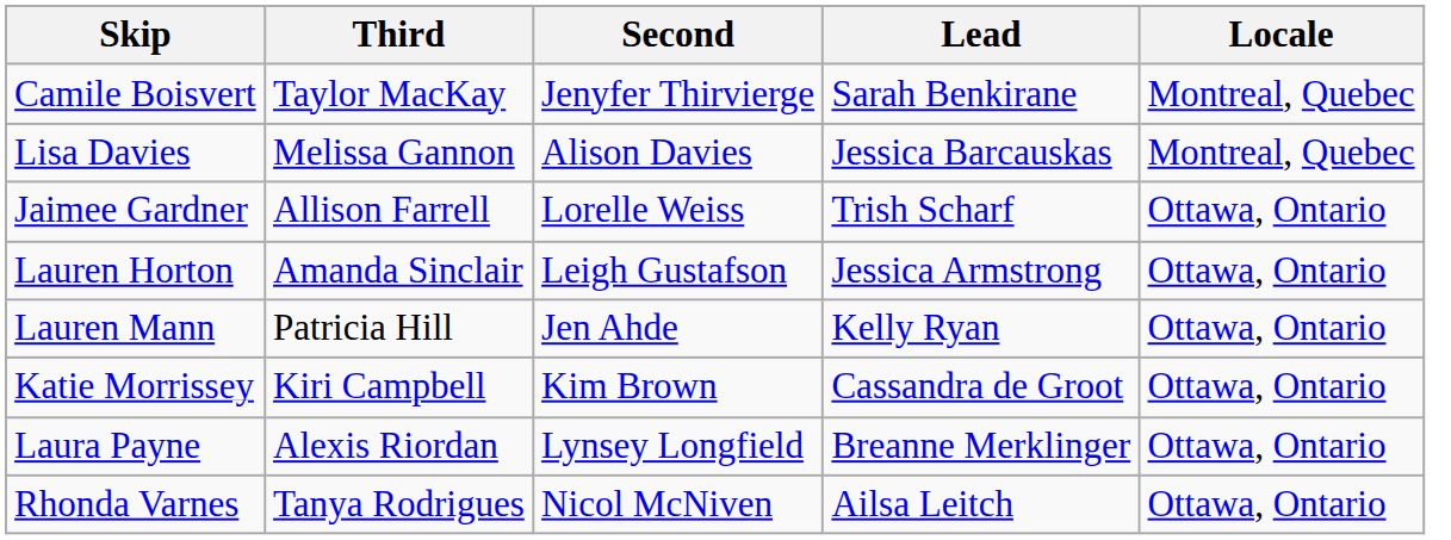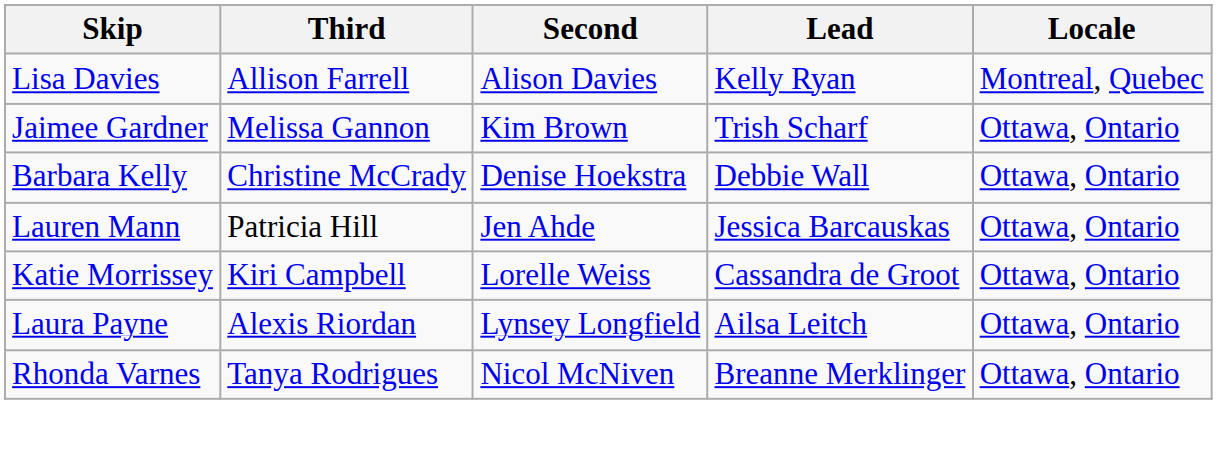- row: Camile Boisvert | Taylor MacKay | Jenyfer Thirvierge | Sarah Benkirane | Montreal, Quebec
Lisa Davies | Third: Melissa Gannon -> Allison Farrell
Lisa Davies | Lead: Jessica Barcauskas -> Kelly Ryan
Jaimee Gardner | Third: Allison Farrell -> Melissa Gannon
Jaimee Gardner | Second: Lorelle Weiss -> Kim Brown
- row: Lauren Horton | Amanda Sinclair | Leigh Gustafson | Jessica Armstrong | Ottawa, Ontario
+ row: Barbara Kelly | Christine McCrady | Denise Hoekstra | Debbie Wall | Ottawa, Ontario
Lauren Mann | Lead: Kelly Ryan -> Jessica Barcauskas
Katie Morrissey | Second: Kim Brown -> Lorelle Weiss
Laura Payne | Lead: Breanne Merklinger -> Ailsa Leitch
Rhonda Varnes | Lead: Ailsa Leitch -> Breanne Merklinger
